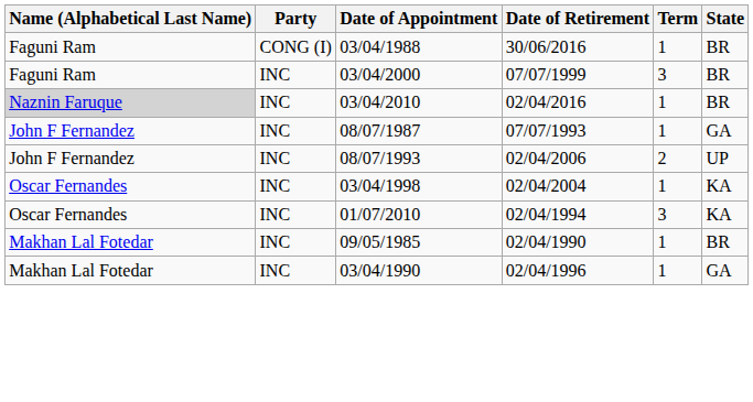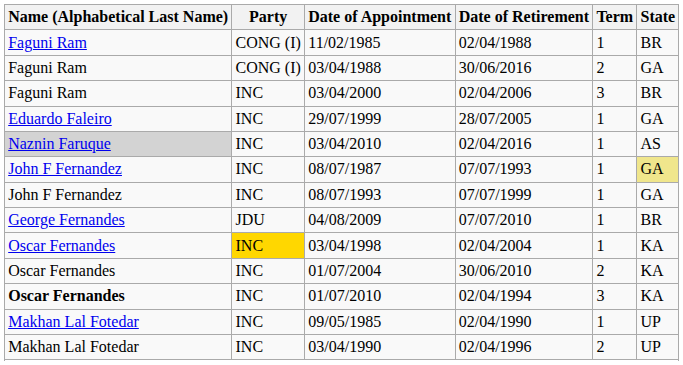+ row: Faguni Ram | CONG (I) | 11/02/1985 | 02/04/1988 | 1 | BR
03/04/1988 | Term: 1 -> 2
03/04/1988 | State: BR -> GA
03/04/2000 | Date of Retirement: 07/07/1999 -> 02/04/2006
+ row: Eduardo Faleiro | INC | 29/07/1999 | 28/07/2005 | 1 | GA
03/04/2010 | State: BR -> AS
08/07/1987 | State: no background -> khaki background
08/07/1993 | Date of Retirement: 02/04/2006 -> 07/07/1999
08/07/1993 | Term: 2 -> 1
08/07/1993 | State: UP -> GA
+ row: George Fernandes | JDU | 04/08/2009 | 07/07/2010 | 1 | BR
03/04/1998 | Party: no background -> gold background
+ row: Oscar Fernandes | INC | 01/07/2004 | 30/06/2010 | 2 | KA
01/07/2010 | Name (Alphabetical Last Name): normal -> bold
09/05/1985 | State: BR -> UP
03/04/1990 | Term: 1 -> 2
03/04/1990 | State: GA -> UP
